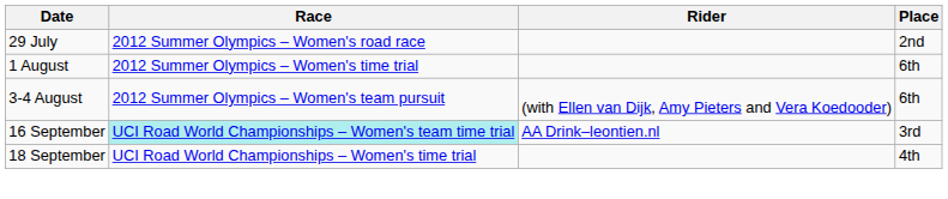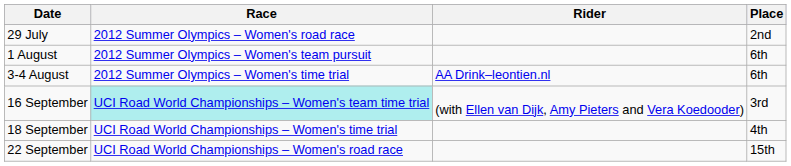1 August | Race: 2012 Summer Olympics – Women's time trial -> 2012 Summer Olympics – Women's team pursuit
3-4 August | Race: 2012 Summer Olympics – Women's team pursuit -> 2012 Summer Olympics – Women's time trial
3-4 August | Rider: (with Ellen van Dijk, Amy Pieters and Vera Koedooder) -> AA Drink–leontien.nl
16 September | Rider: AA Drink–leontien.nl -> (with Ellen van Dijk, Amy Pieters and Vera Koedooder)
+ row: 22 September | UCI Road World Championships – Women's road race | 15th
